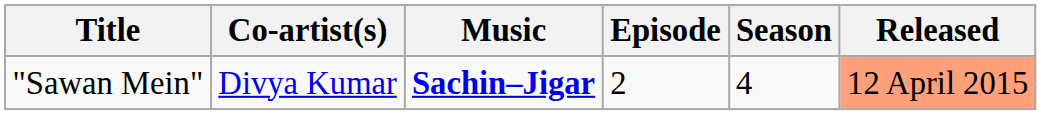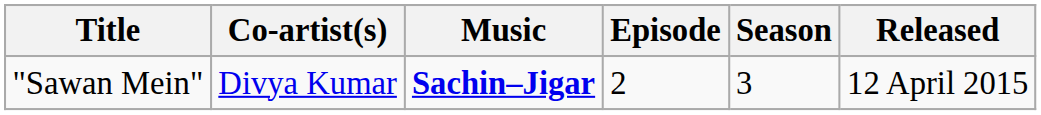"Sawan Mein" | Season: 4 -> 3
"Sawan Mein" | Released: lightsalmon background -> no background
